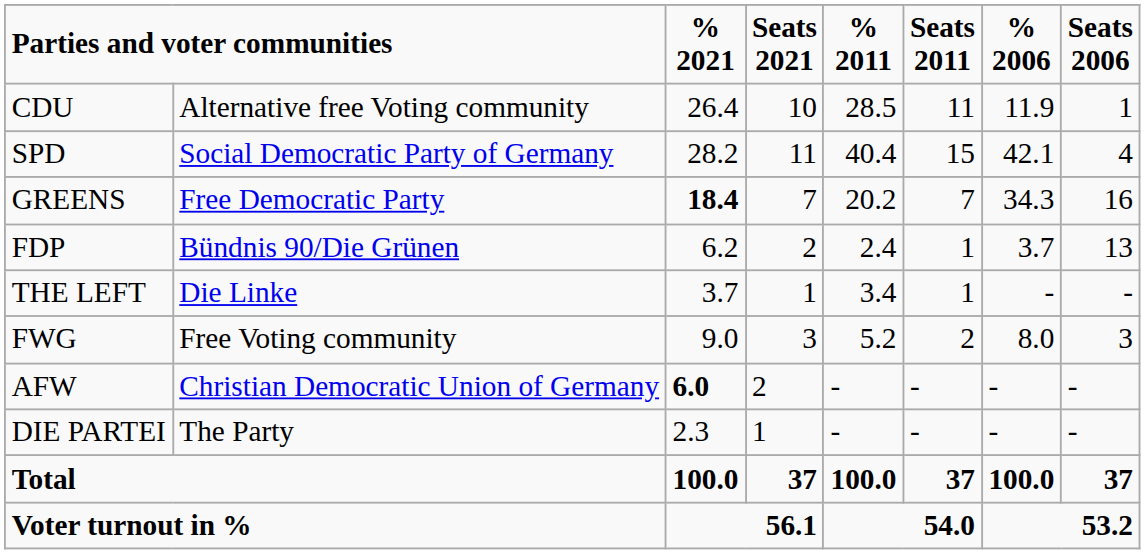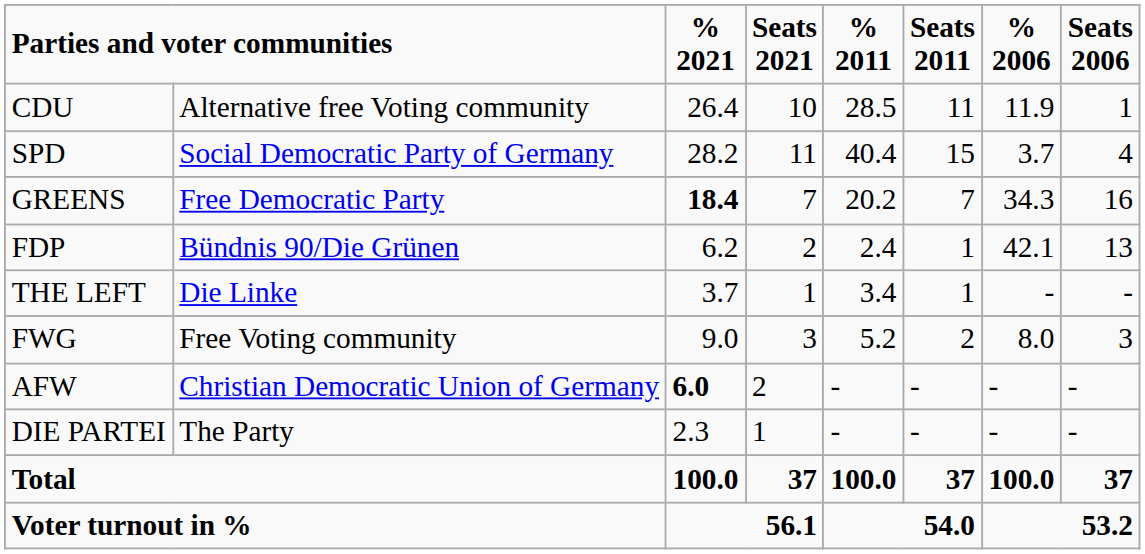SPD | % 2006: 42.1 -> 3.7
FDP | % 2006: 3.7 -> 42.1
